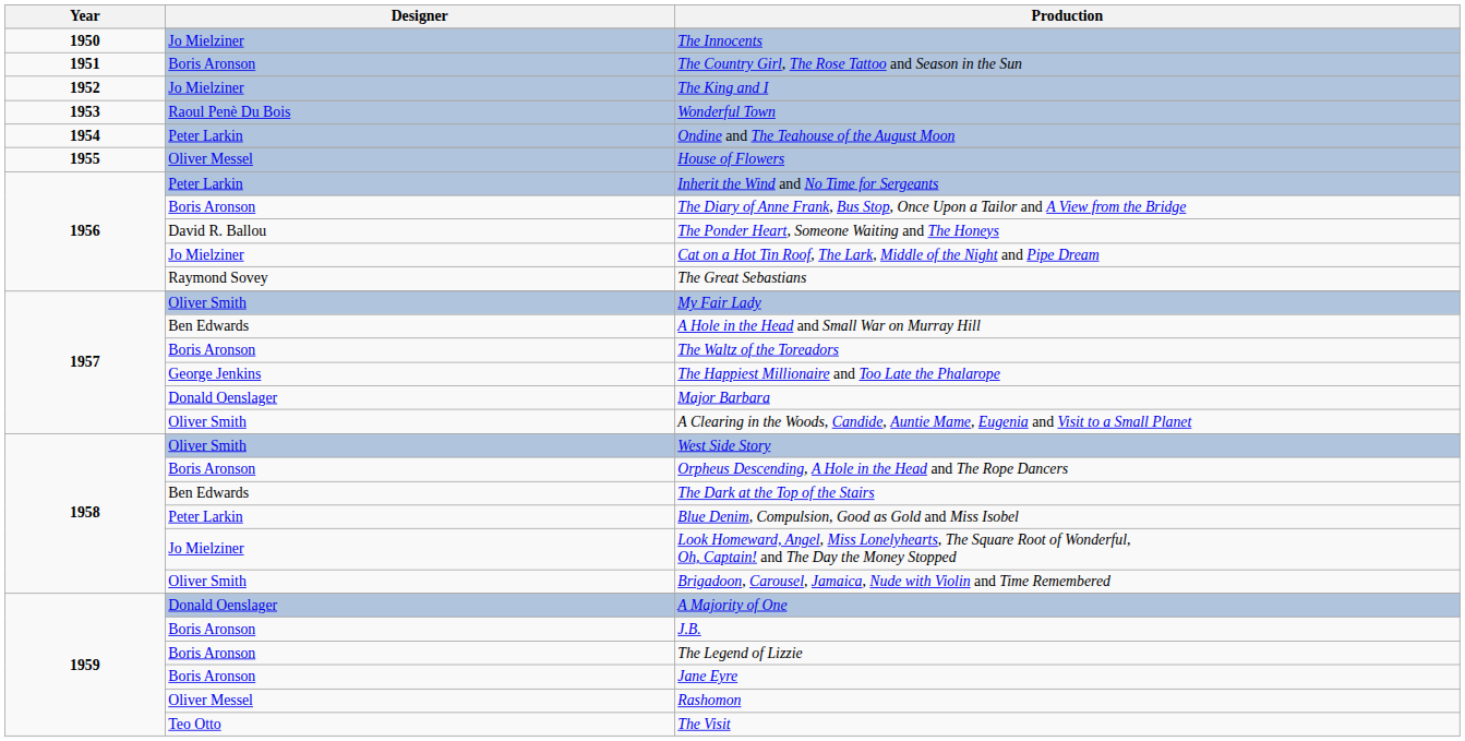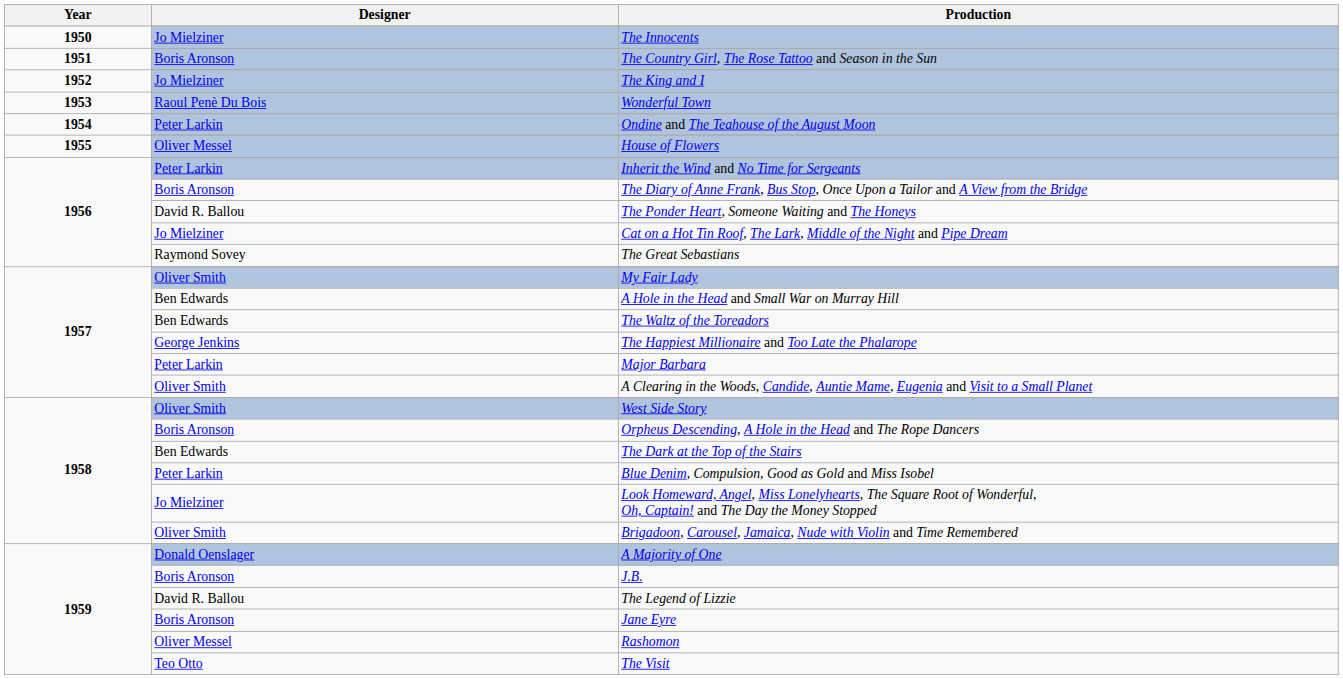The Waltz of the Toreadors | Designer: Boris Aronson -> Ben Edwards
Major Barbara | Designer: Donald Oenslager -> Peter Larkin
The Legend of Lizzie | Designer: Boris Aronson -> David R. Ballou
